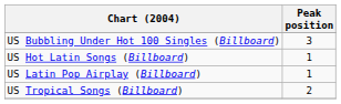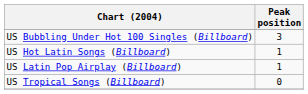US Tropical Songs (Billboard) | Peak position: 2 -> 0
